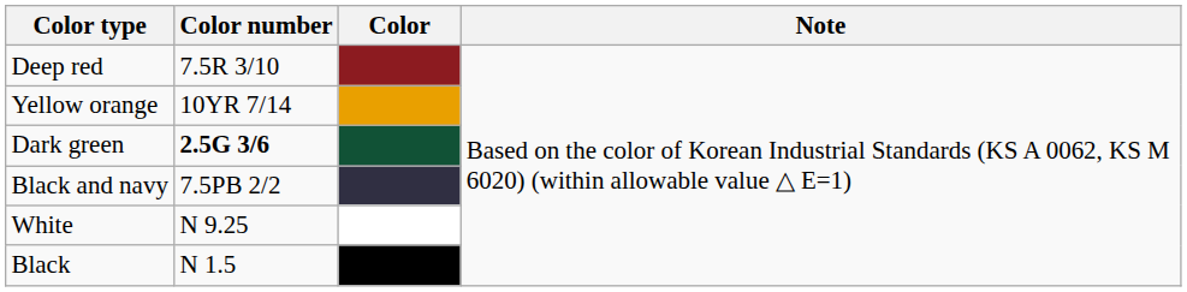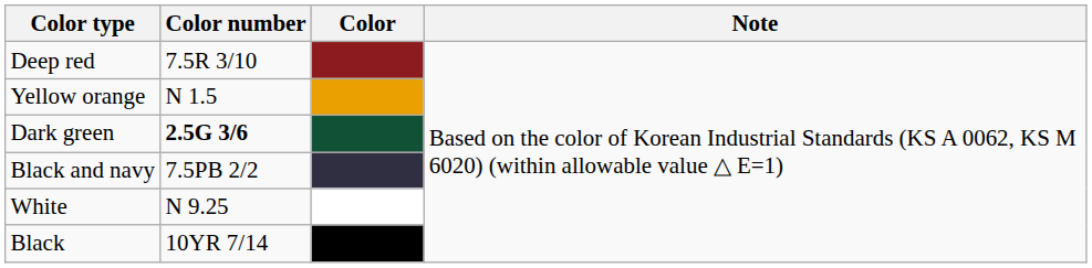Yellow orange | Color number: 10YR 7/14 -> N 1.5
Black | Color number: N 1.5 -> 10YR 7/14
